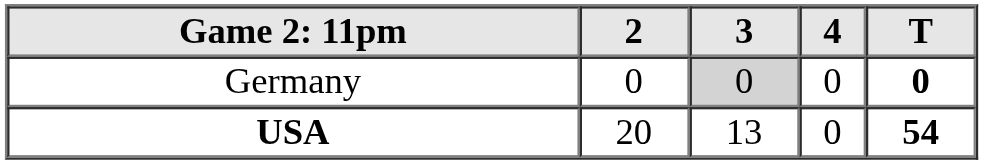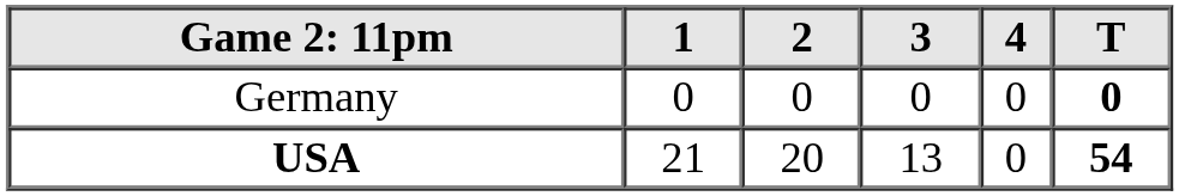+ column: 1 | 0 | 21
Germany | 3: lightgrey background -> no background
